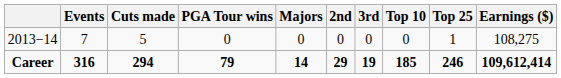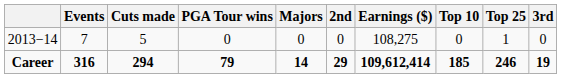columns swapped: 3rd <-> Earnings ($)
